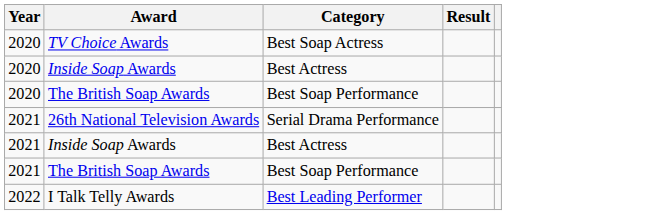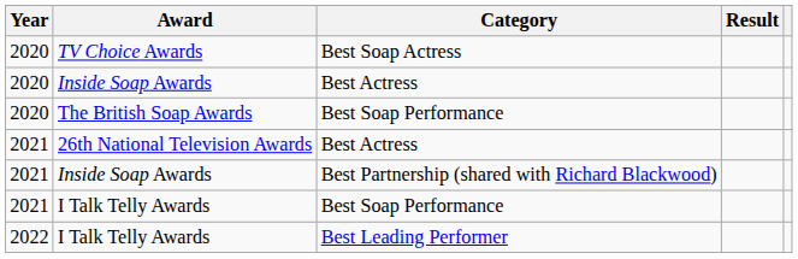- row: 2021 | 26th National Television Awards | Serial Drama Performance
2021 / Best Actress | Award: Inside Soap Awards -> 26th National Television Awards
+ row: 2021 | Inside Soap Awards | Best Partnership (shared with Richard Blackwood)
2021 / Best Soap Performance | Award: The British Soap Awards -> I Talk Telly Awards
